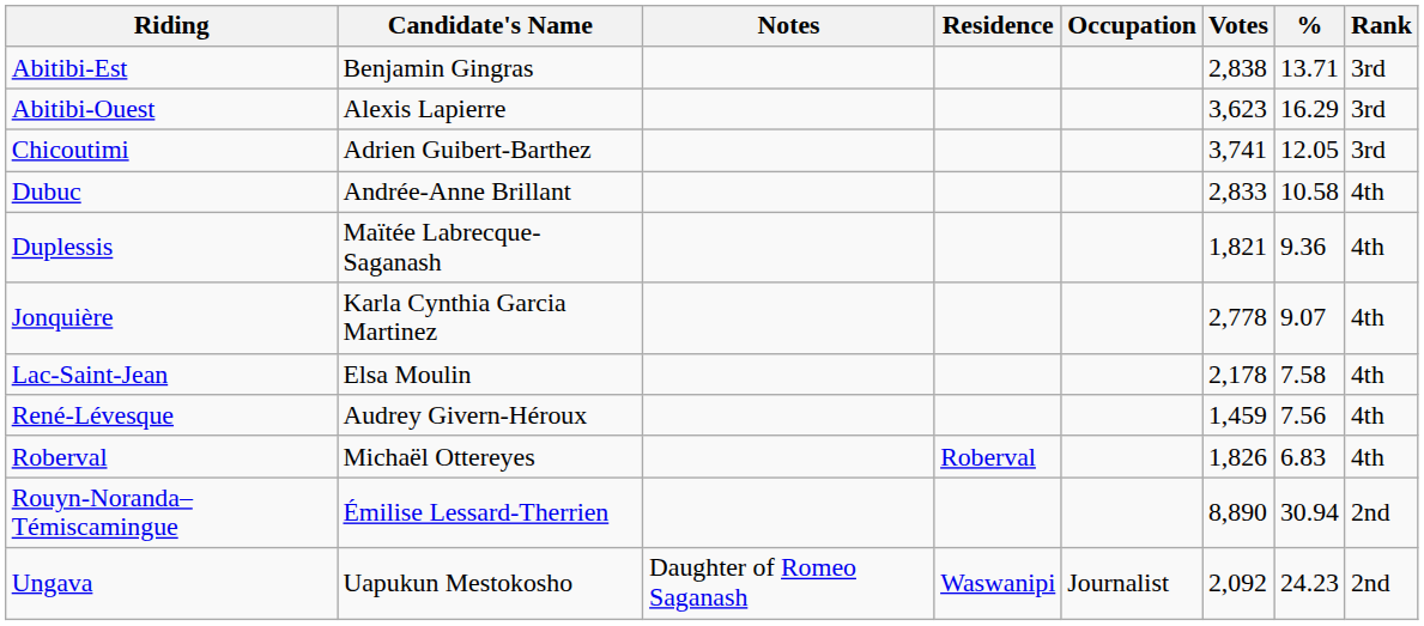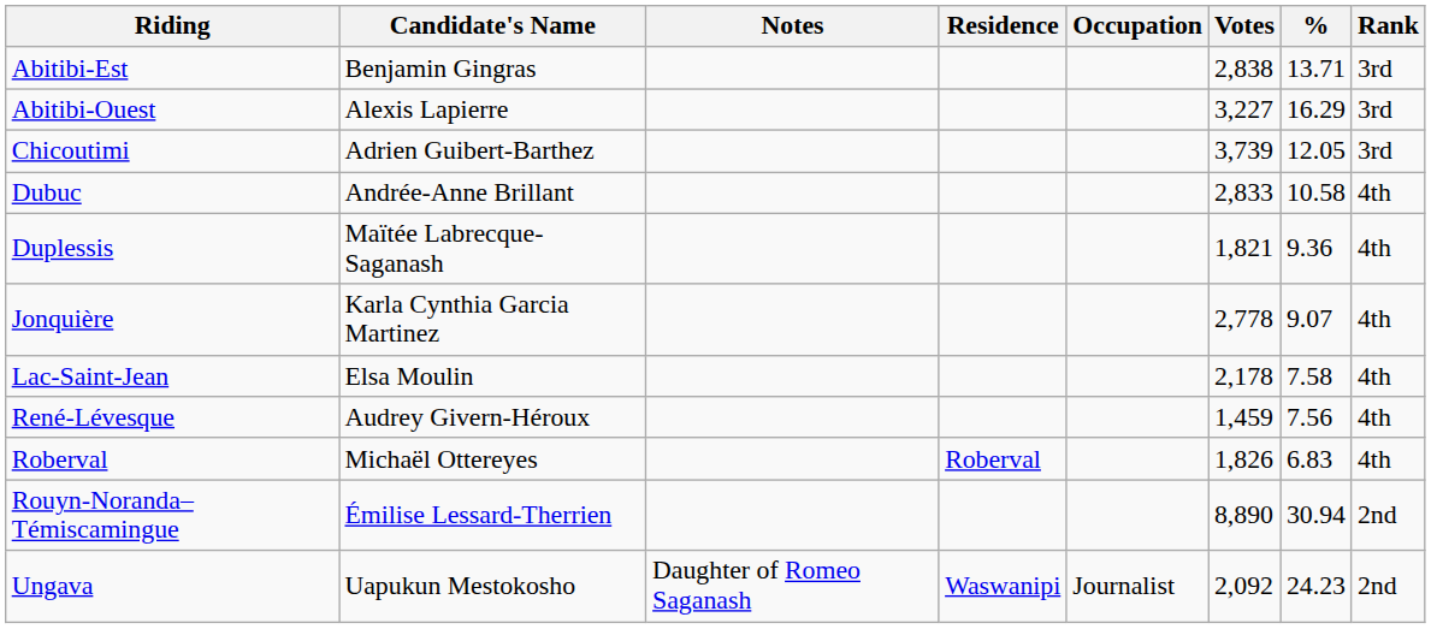Abitibi-Ouest | Votes: 3,623 -> 3,227
Chicoutimi | Votes: 3,741 -> 3,739
